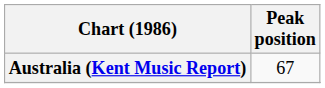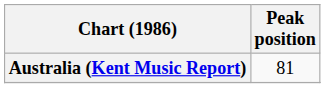Australia (Kent Music Report) | Peak position: 67 -> 81
